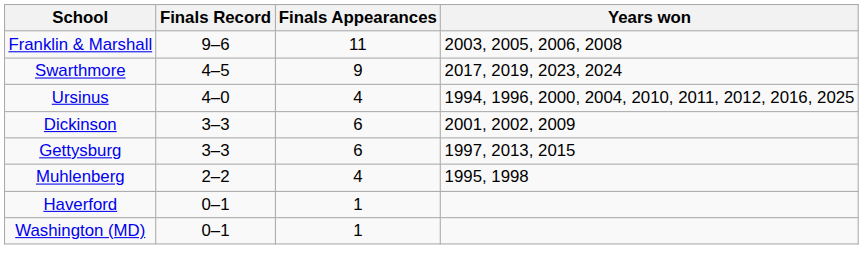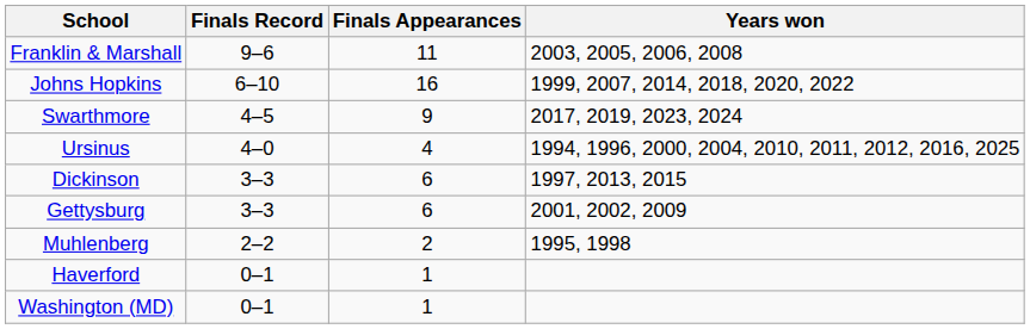+ row: Johns Hopkins | 6–10 | 16 | 1999, 2007, 2014, 2018, 2020, 2022
Dickinson | Years won: 2001, 2002, 2009 -> 1997, 2013, 2015
Gettysburg | Years won: 1997, 2013, 2015 -> 2001, 2002, 2009
Muhlenberg | Finals Appearances: 4 -> 2
